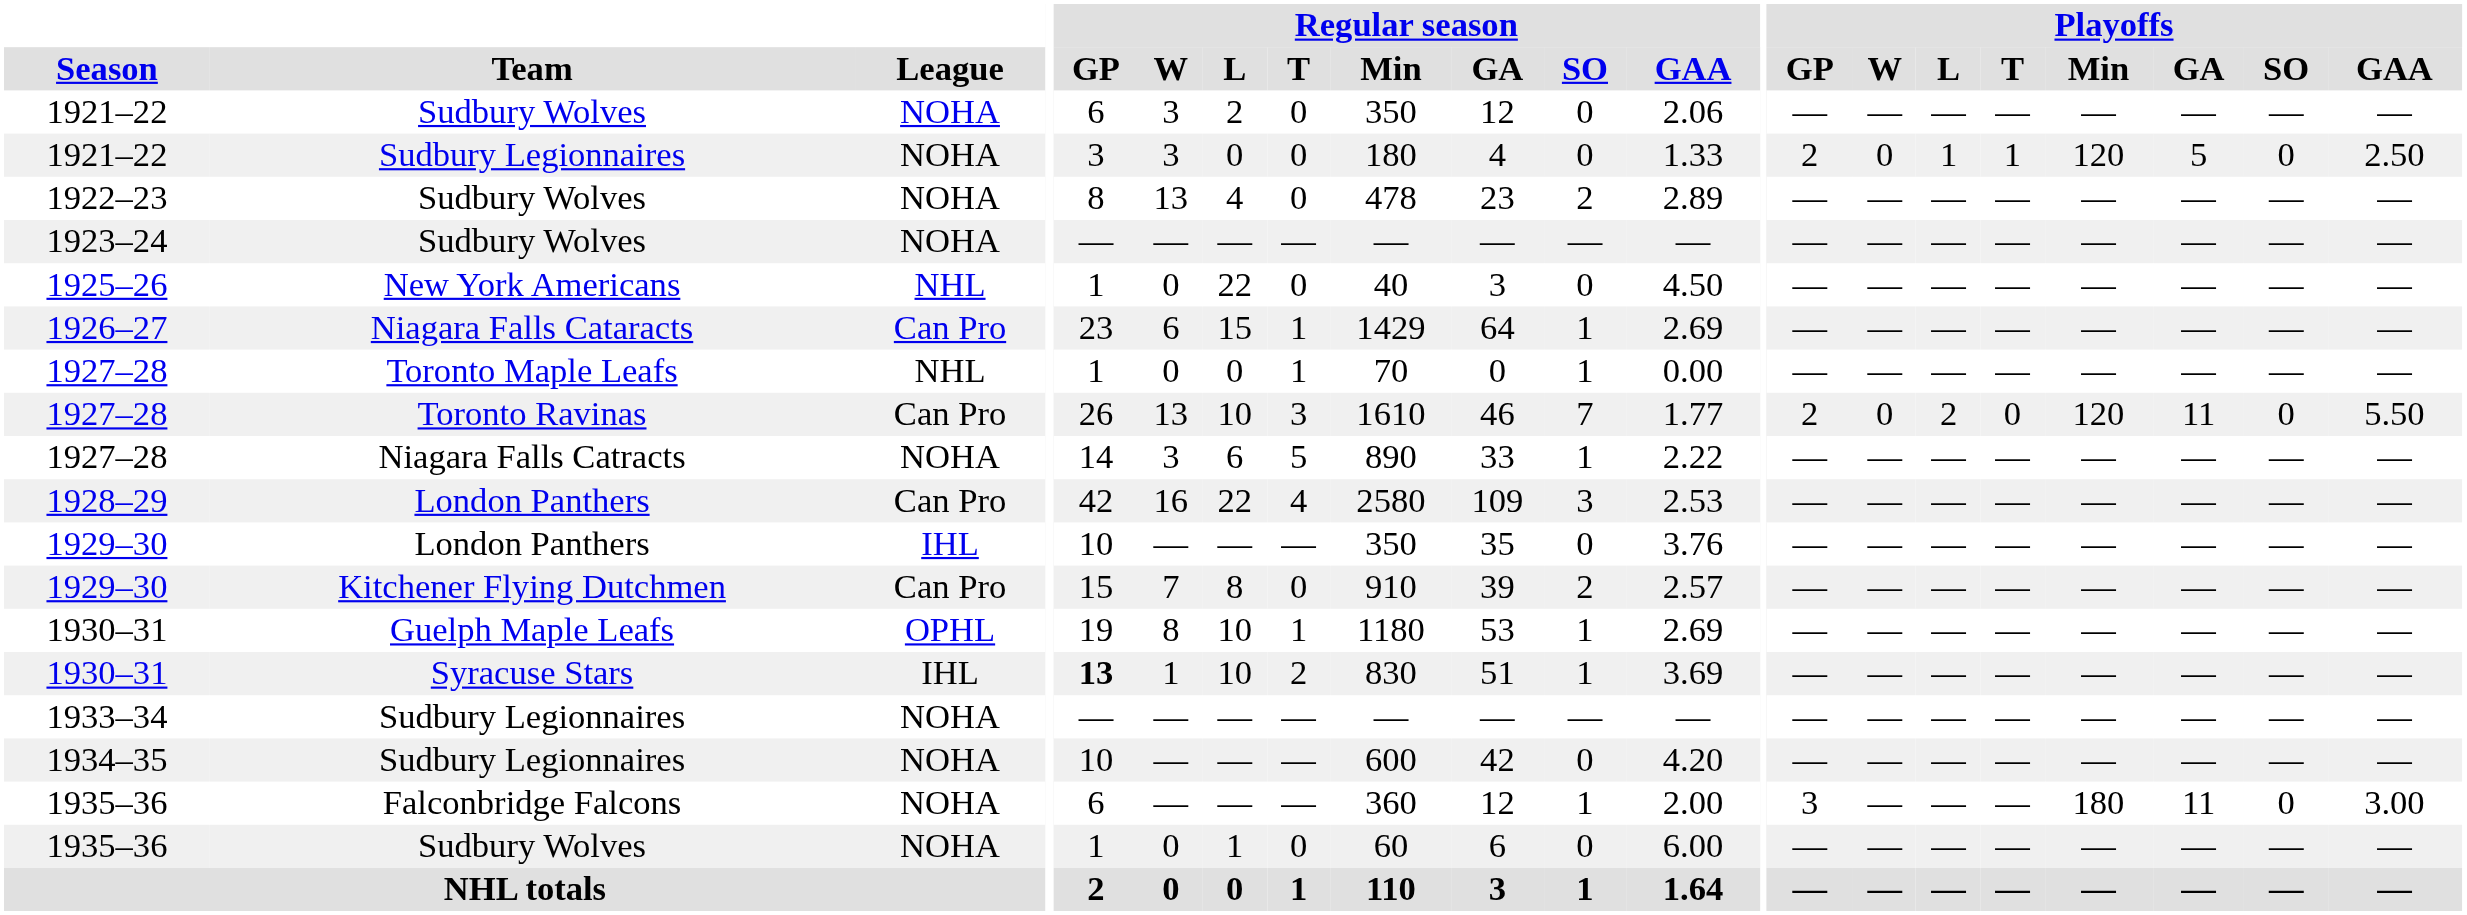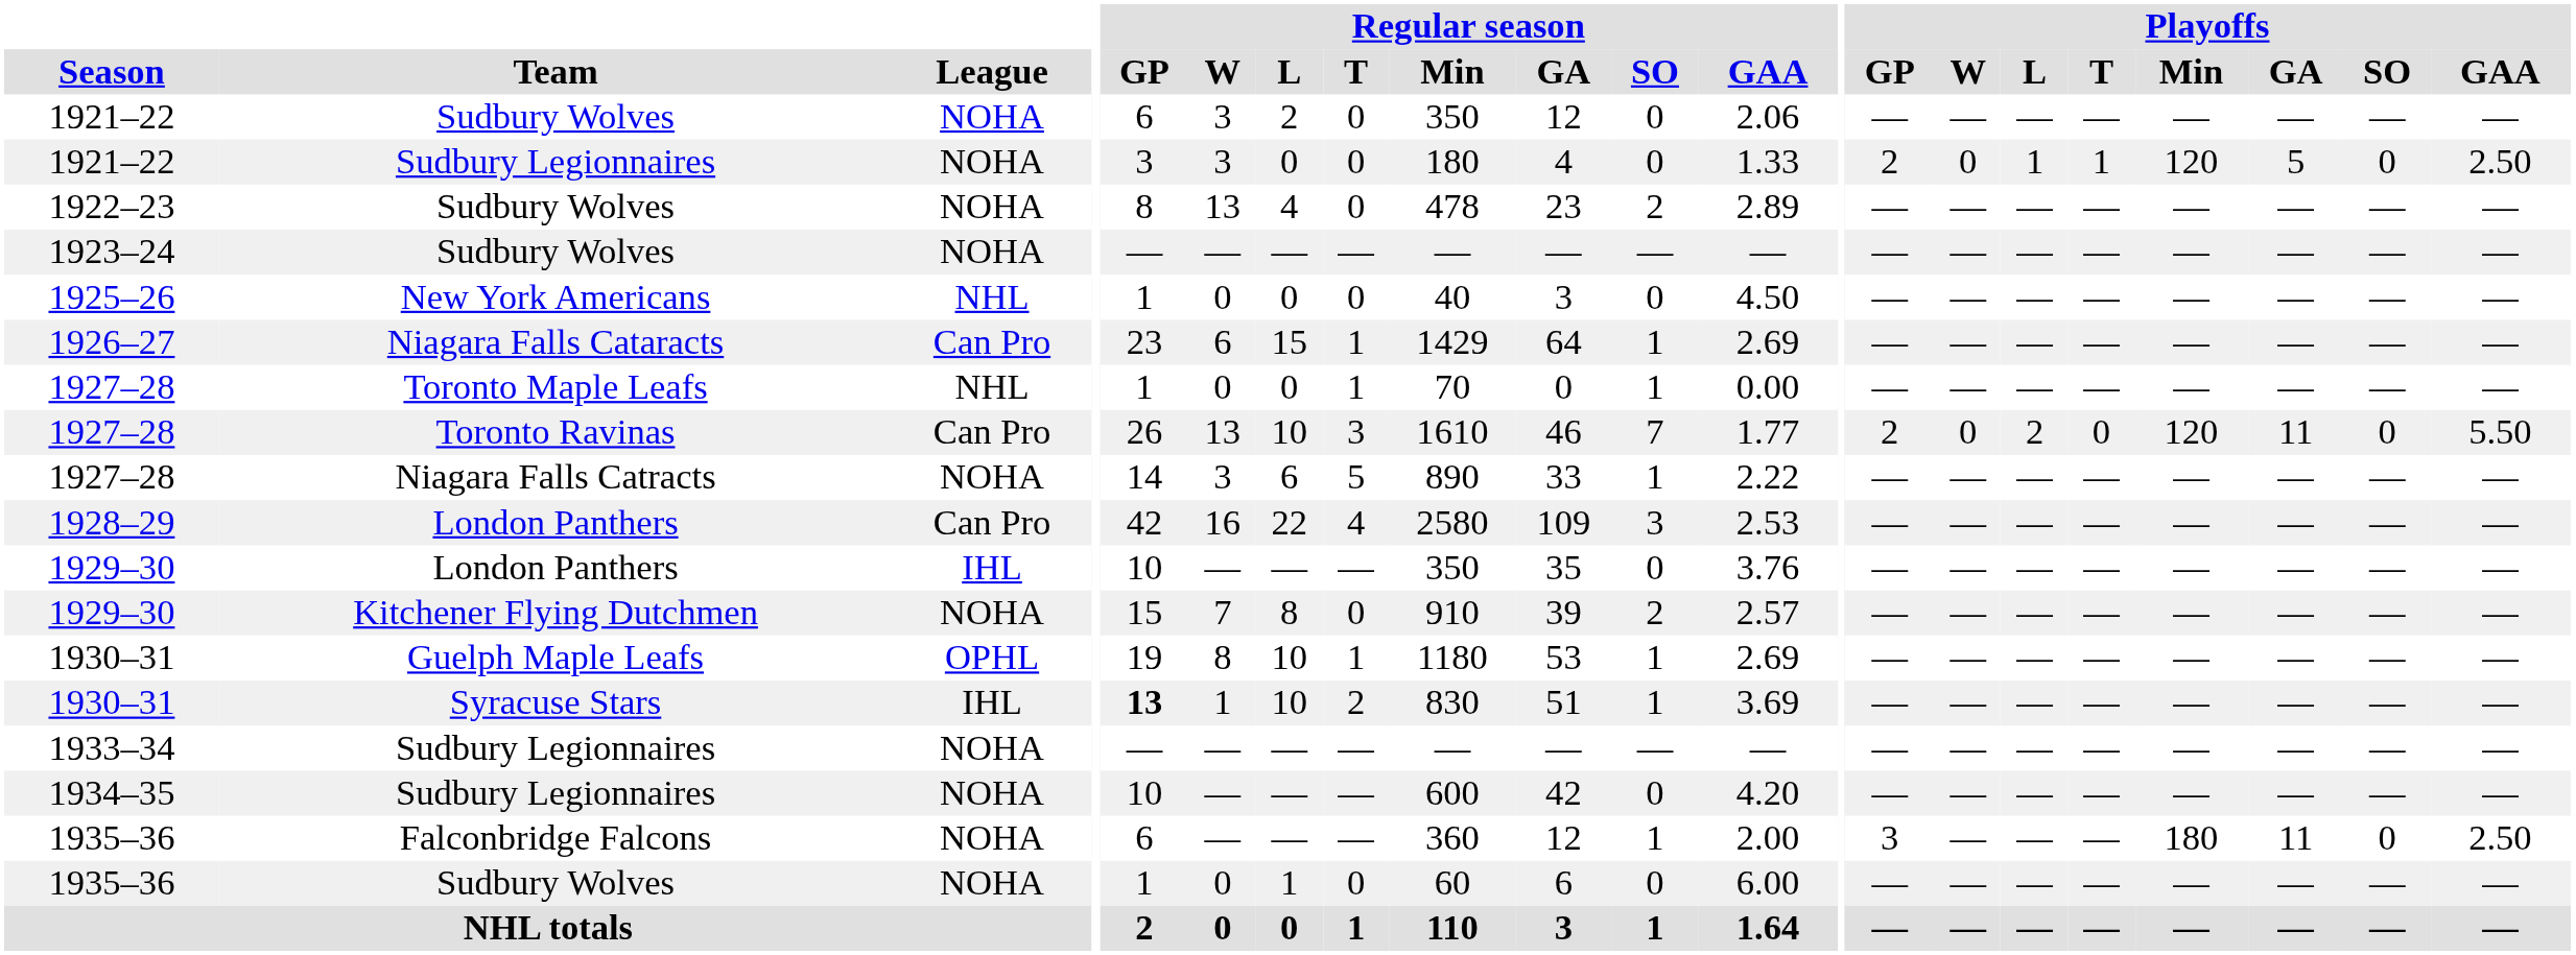1925–26 | Regular season / L: 22 -> 0
1929–30 / Kitchener Flying Dutchmen | League: Can Pro -> NOHA
1935–36 / Falconbridge Falcons | Playoffs / GAA: 3.00 -> 2.50
